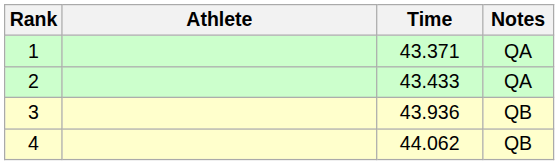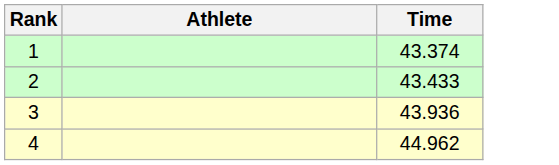- column: Notes | QA | QA | QB | QB
1 | Time: 43.371 -> 43.374
4 | Time: 44.062 -> 44.962
